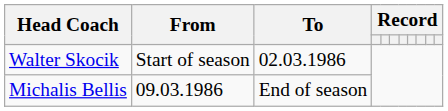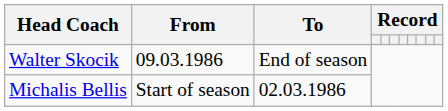Walter Skocik | From: Start of season -> 09.03.1986
Walter Skocik | To: 02.03.1986 -> End of season
Michalis Bellis | From: 09.03.1986 -> Start of season
Michalis Bellis | To: End of season -> 02.03.1986
